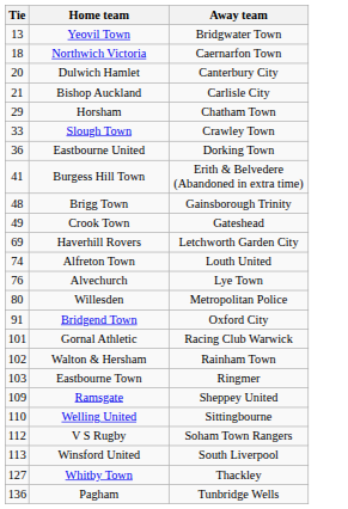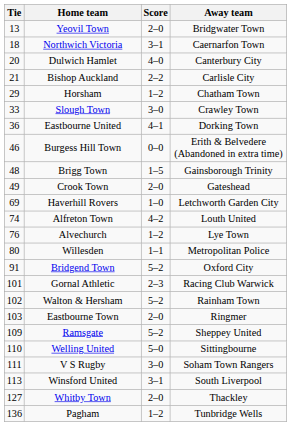+ column: Score | 2–0 | 3–1 | 4–0 | 2–2 | 1–2 | 3–0 | 4–1 | 0–0 | 1–5 | 2–0 | 1–0 | 4–2 | 1–2 | 1–1 | 5–2 | 2–3 | 5–2 | 2–0 | 5–2 | 5–0 | 3–0 | 3–1 | 2–0 | 1–2
Burgess Hill Town | Tie: 41 -> 46
V S Rugby | Tie: 112 -> 111
